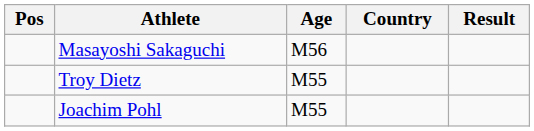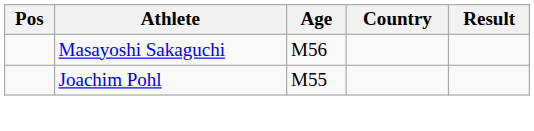- row: Troy Dietz | M55
